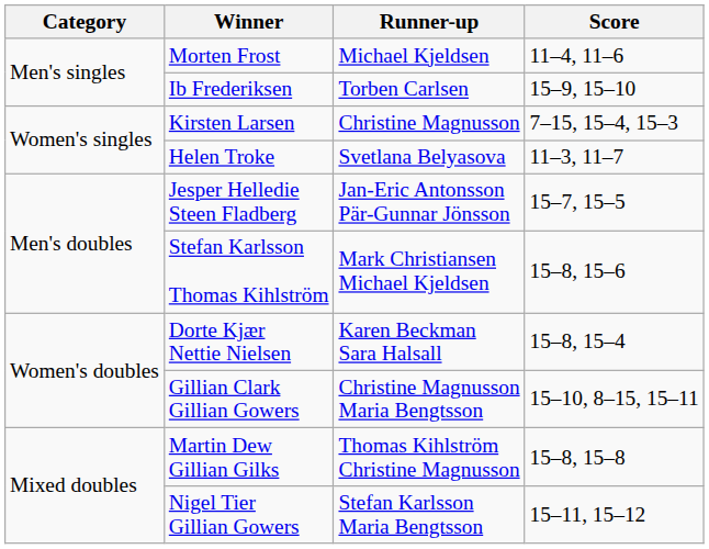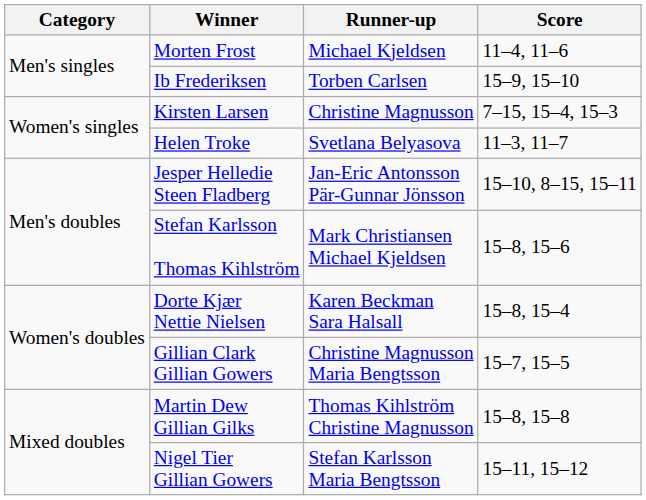Jesper Helledie Steen Fladberg | Score: 15–7, 15–5 -> 15–10, 8–15, 15–11
Gillian Clark Gillian Gowers | Score: 15–10, 8–15, 15–11 -> 15–7, 15–5
